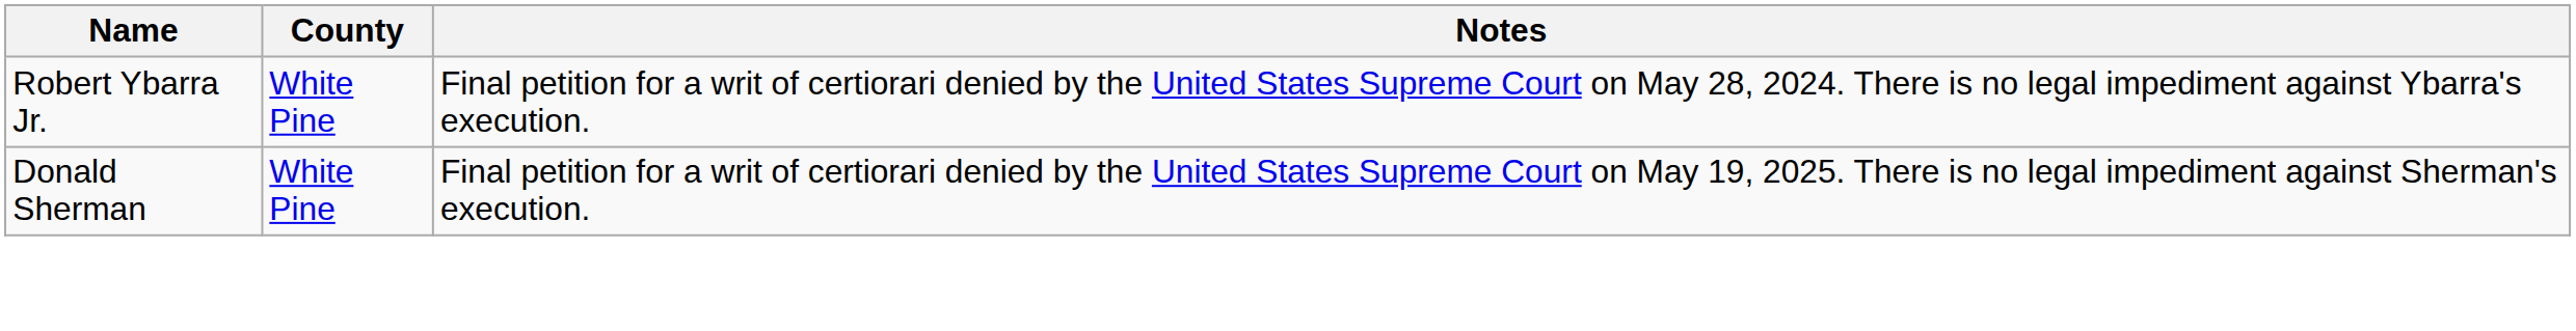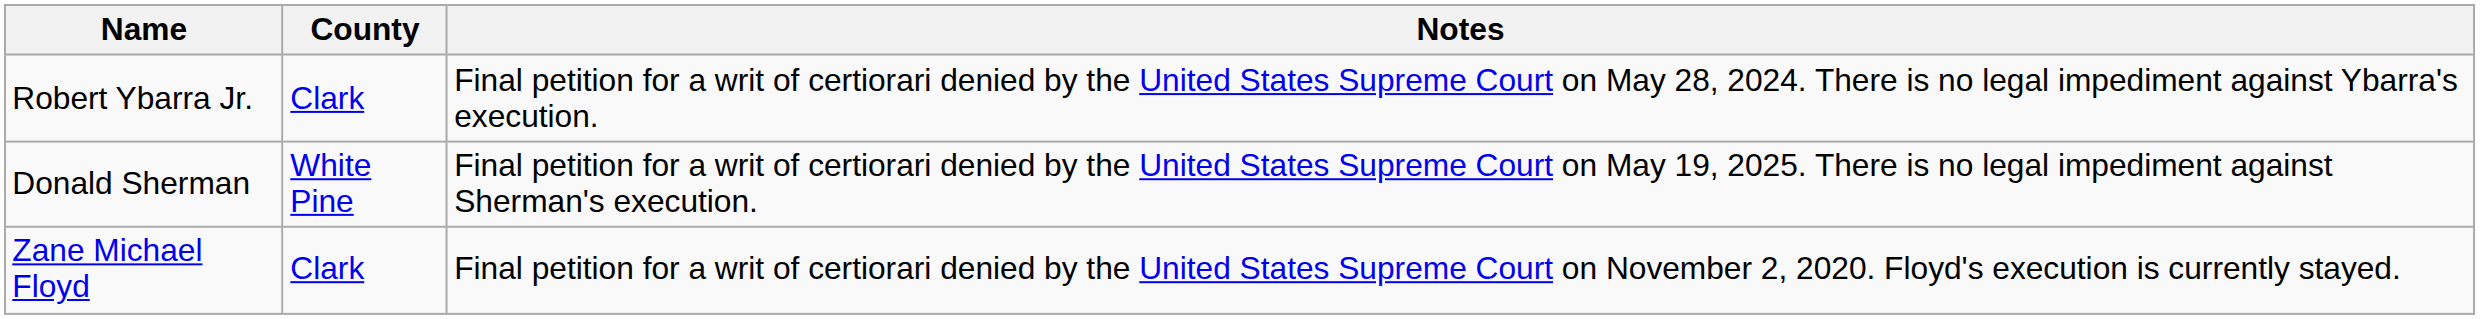Robert Ybarra Jr. | County: White Pine -> Clark
+ row: Zane Michael Floyd | Clark | Final petition for a writ of certiorari denied by the United States Supreme Court on November 2, 2020. Floyd's execution is currently stayed.
